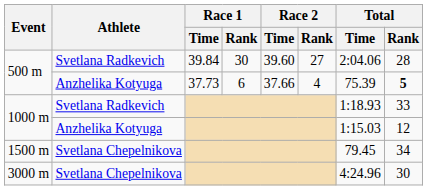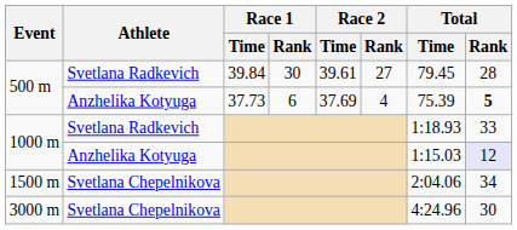500 m / Svetlana Radkevich | Race 2 / Time: 39.60 -> 39.61
500 m / Svetlana Radkevich | Total / Time: 2:04.06 -> 79.45
500 m / Anzhelika Kotyuga | Race 2 / Time: 37.66 -> 37.69
1000 m / Anzhelika Kotyuga | Total / Rank: no background -> lavender background
1500 m | Total / Time: 79.45 -> 2:04.06
